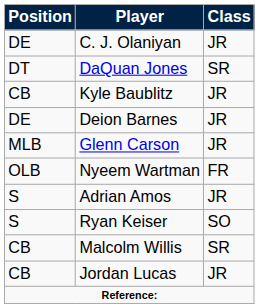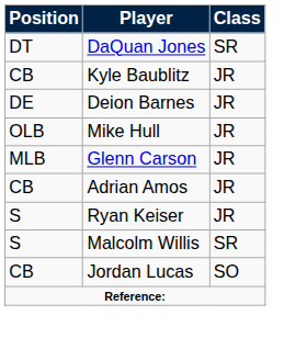- row: DE | C. J. Olaniyan | JR
+ row: OLB | Mike Hull | JR
- row: OLB | Nyeem Wartman | FR
Adrian Amos | Position: S -> CB
Ryan Keiser | Class: SO -> JR
Malcolm Willis | Position: CB -> S
Jordan Lucas | Class: JR -> SO
